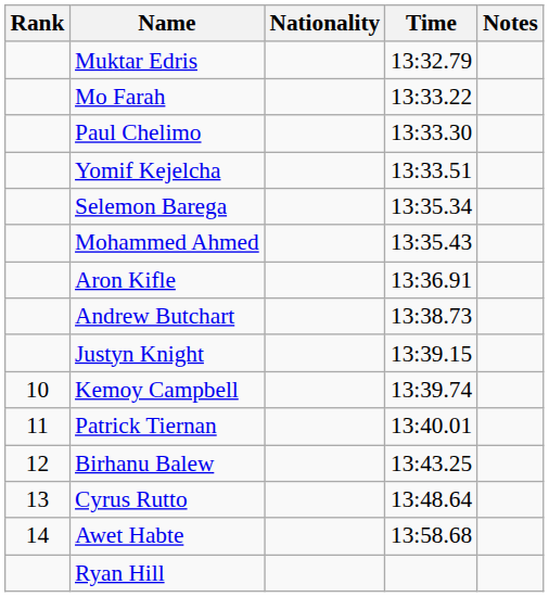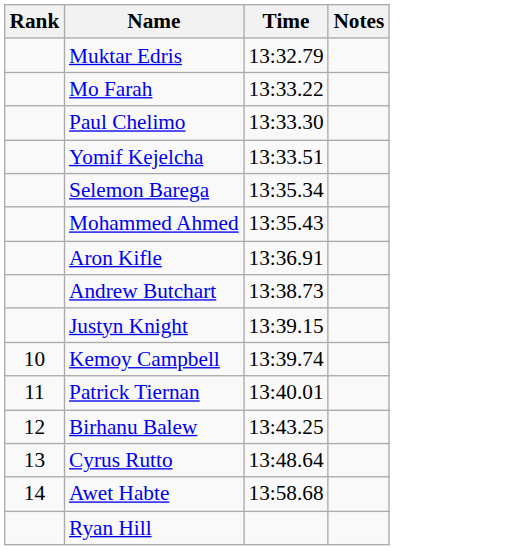- column: Nationality
